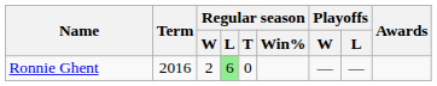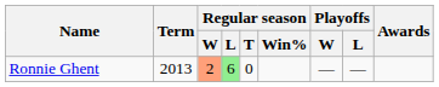Ronnie Ghent | Term: 2016 -> 2013
Ronnie Ghent | Regular season / W: no background -> lightsalmon background
